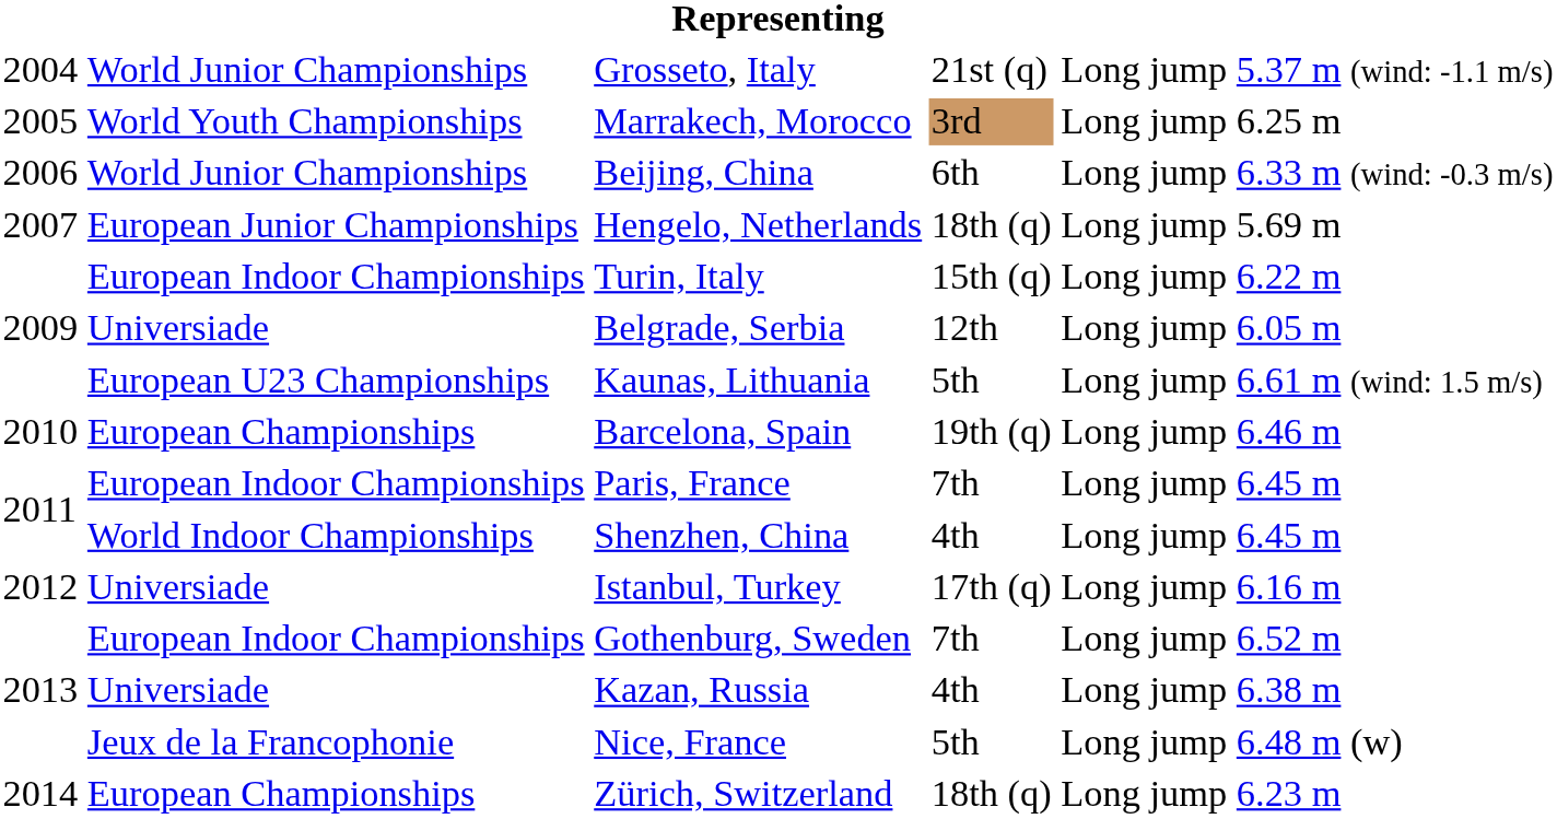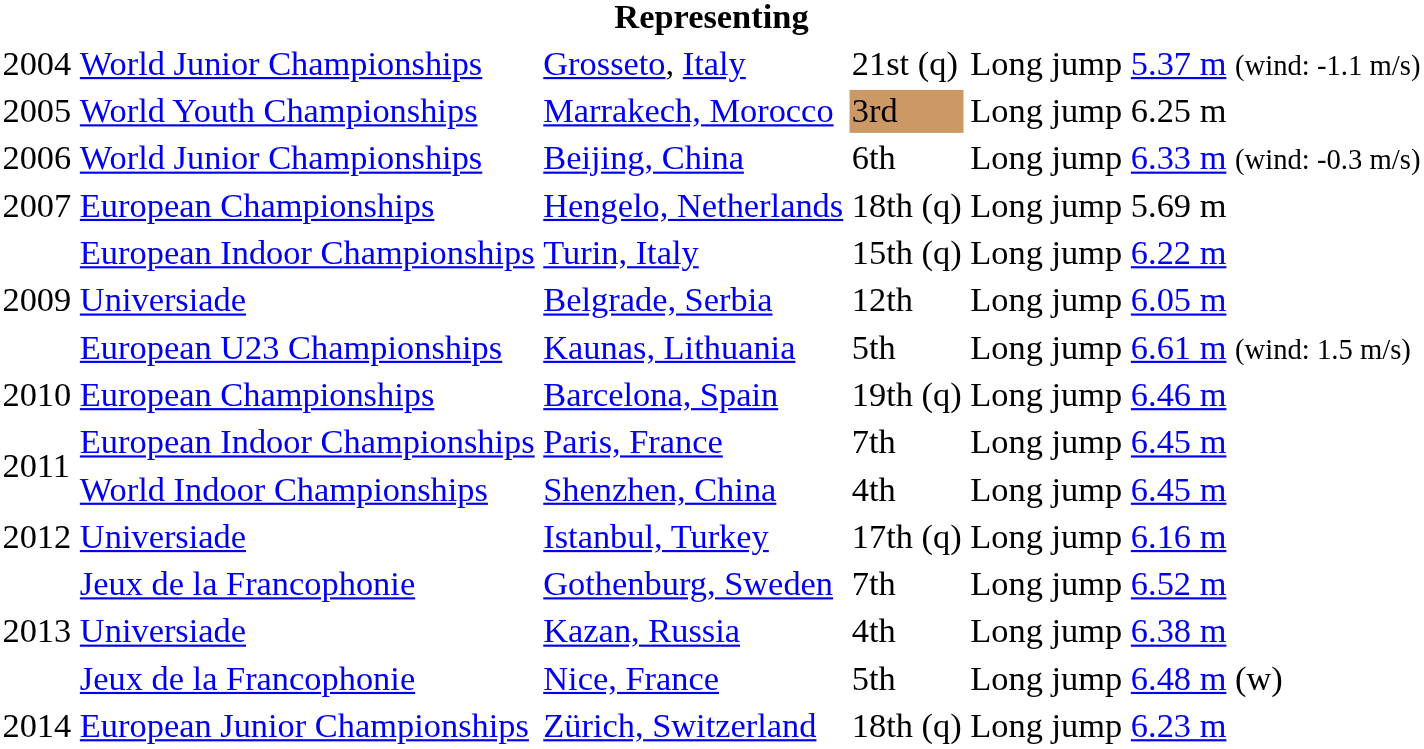Hengelo, Netherlands | column 2: European Junior Championships -> European Championships
Gothenburg, Sweden | column 2: European Indoor Championships -> Jeux de la Francophonie
Zürich, Switzerland | column 2: European Championships -> European Junior Championships
